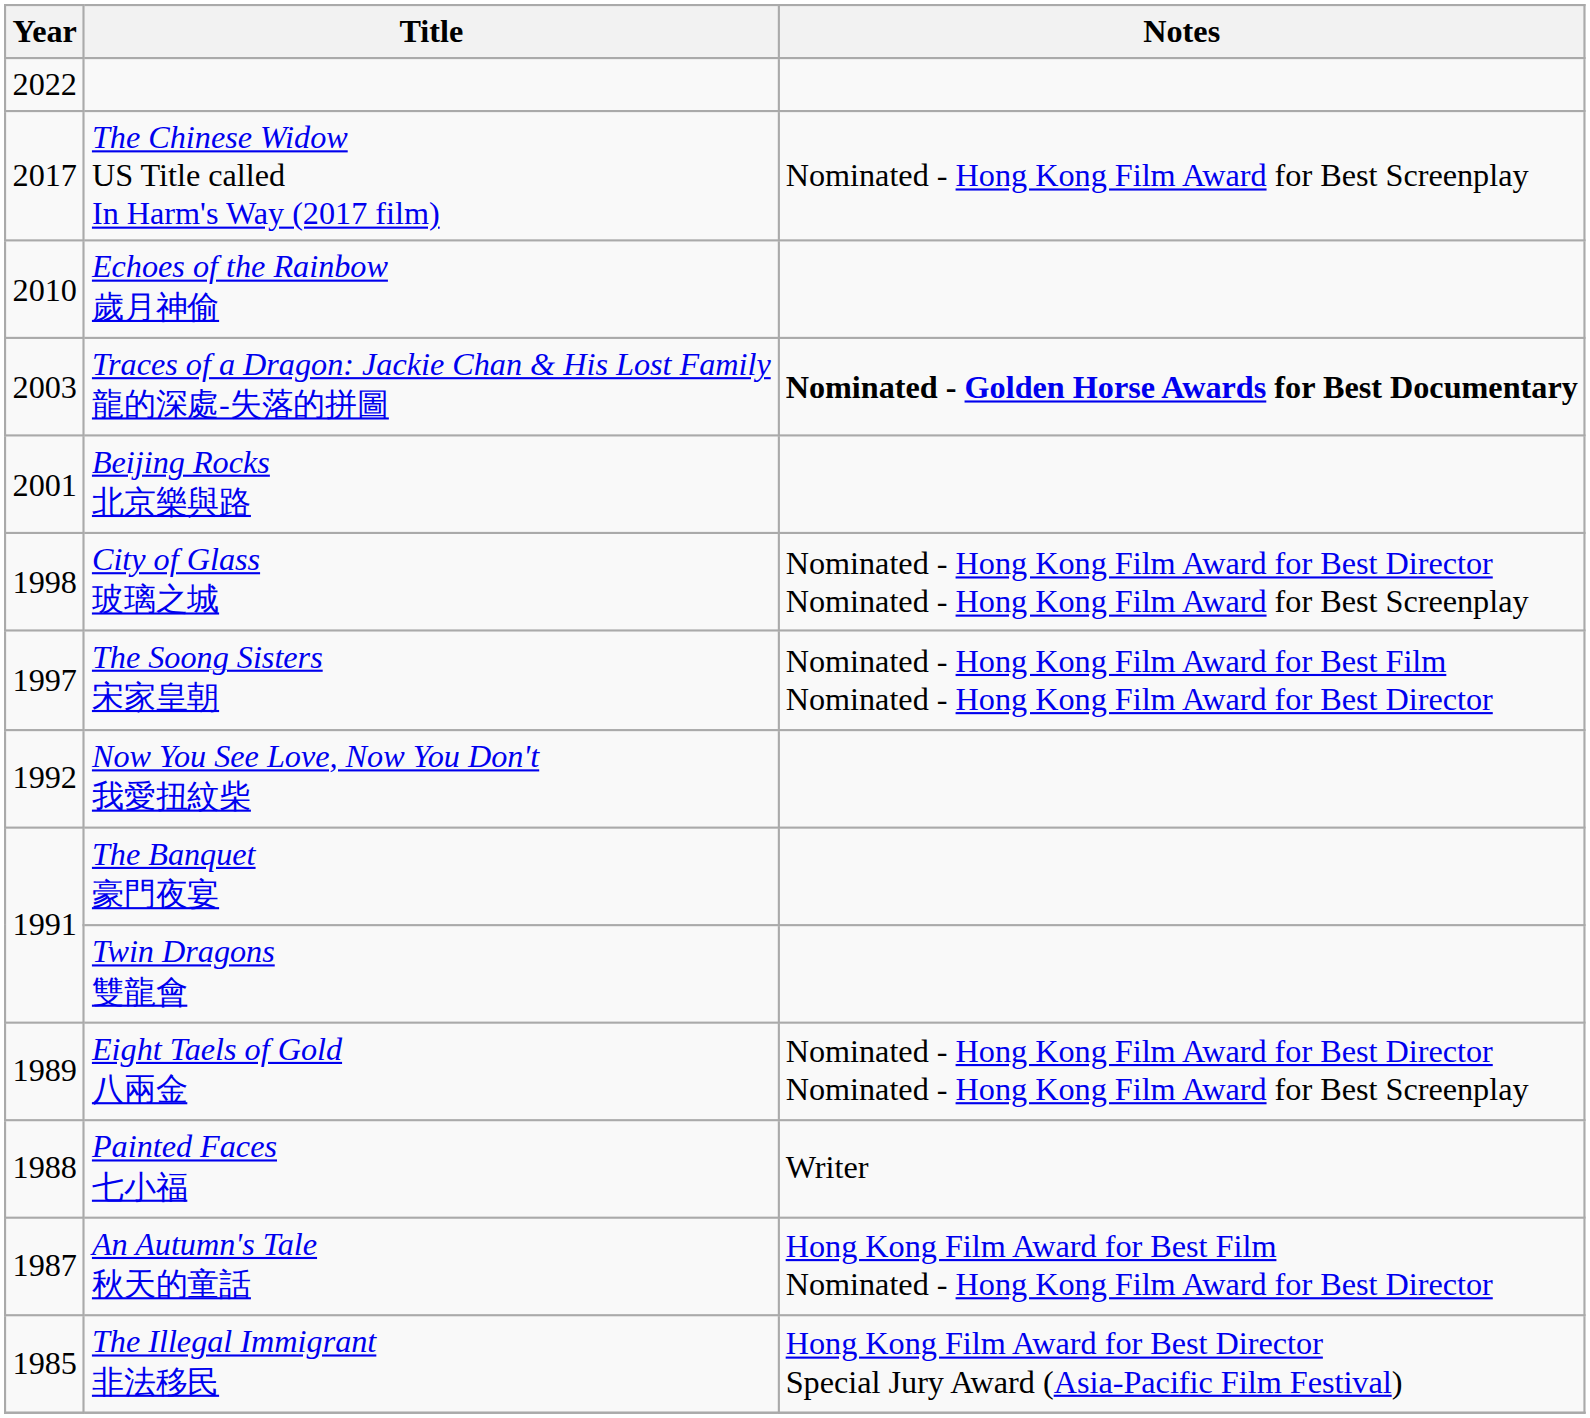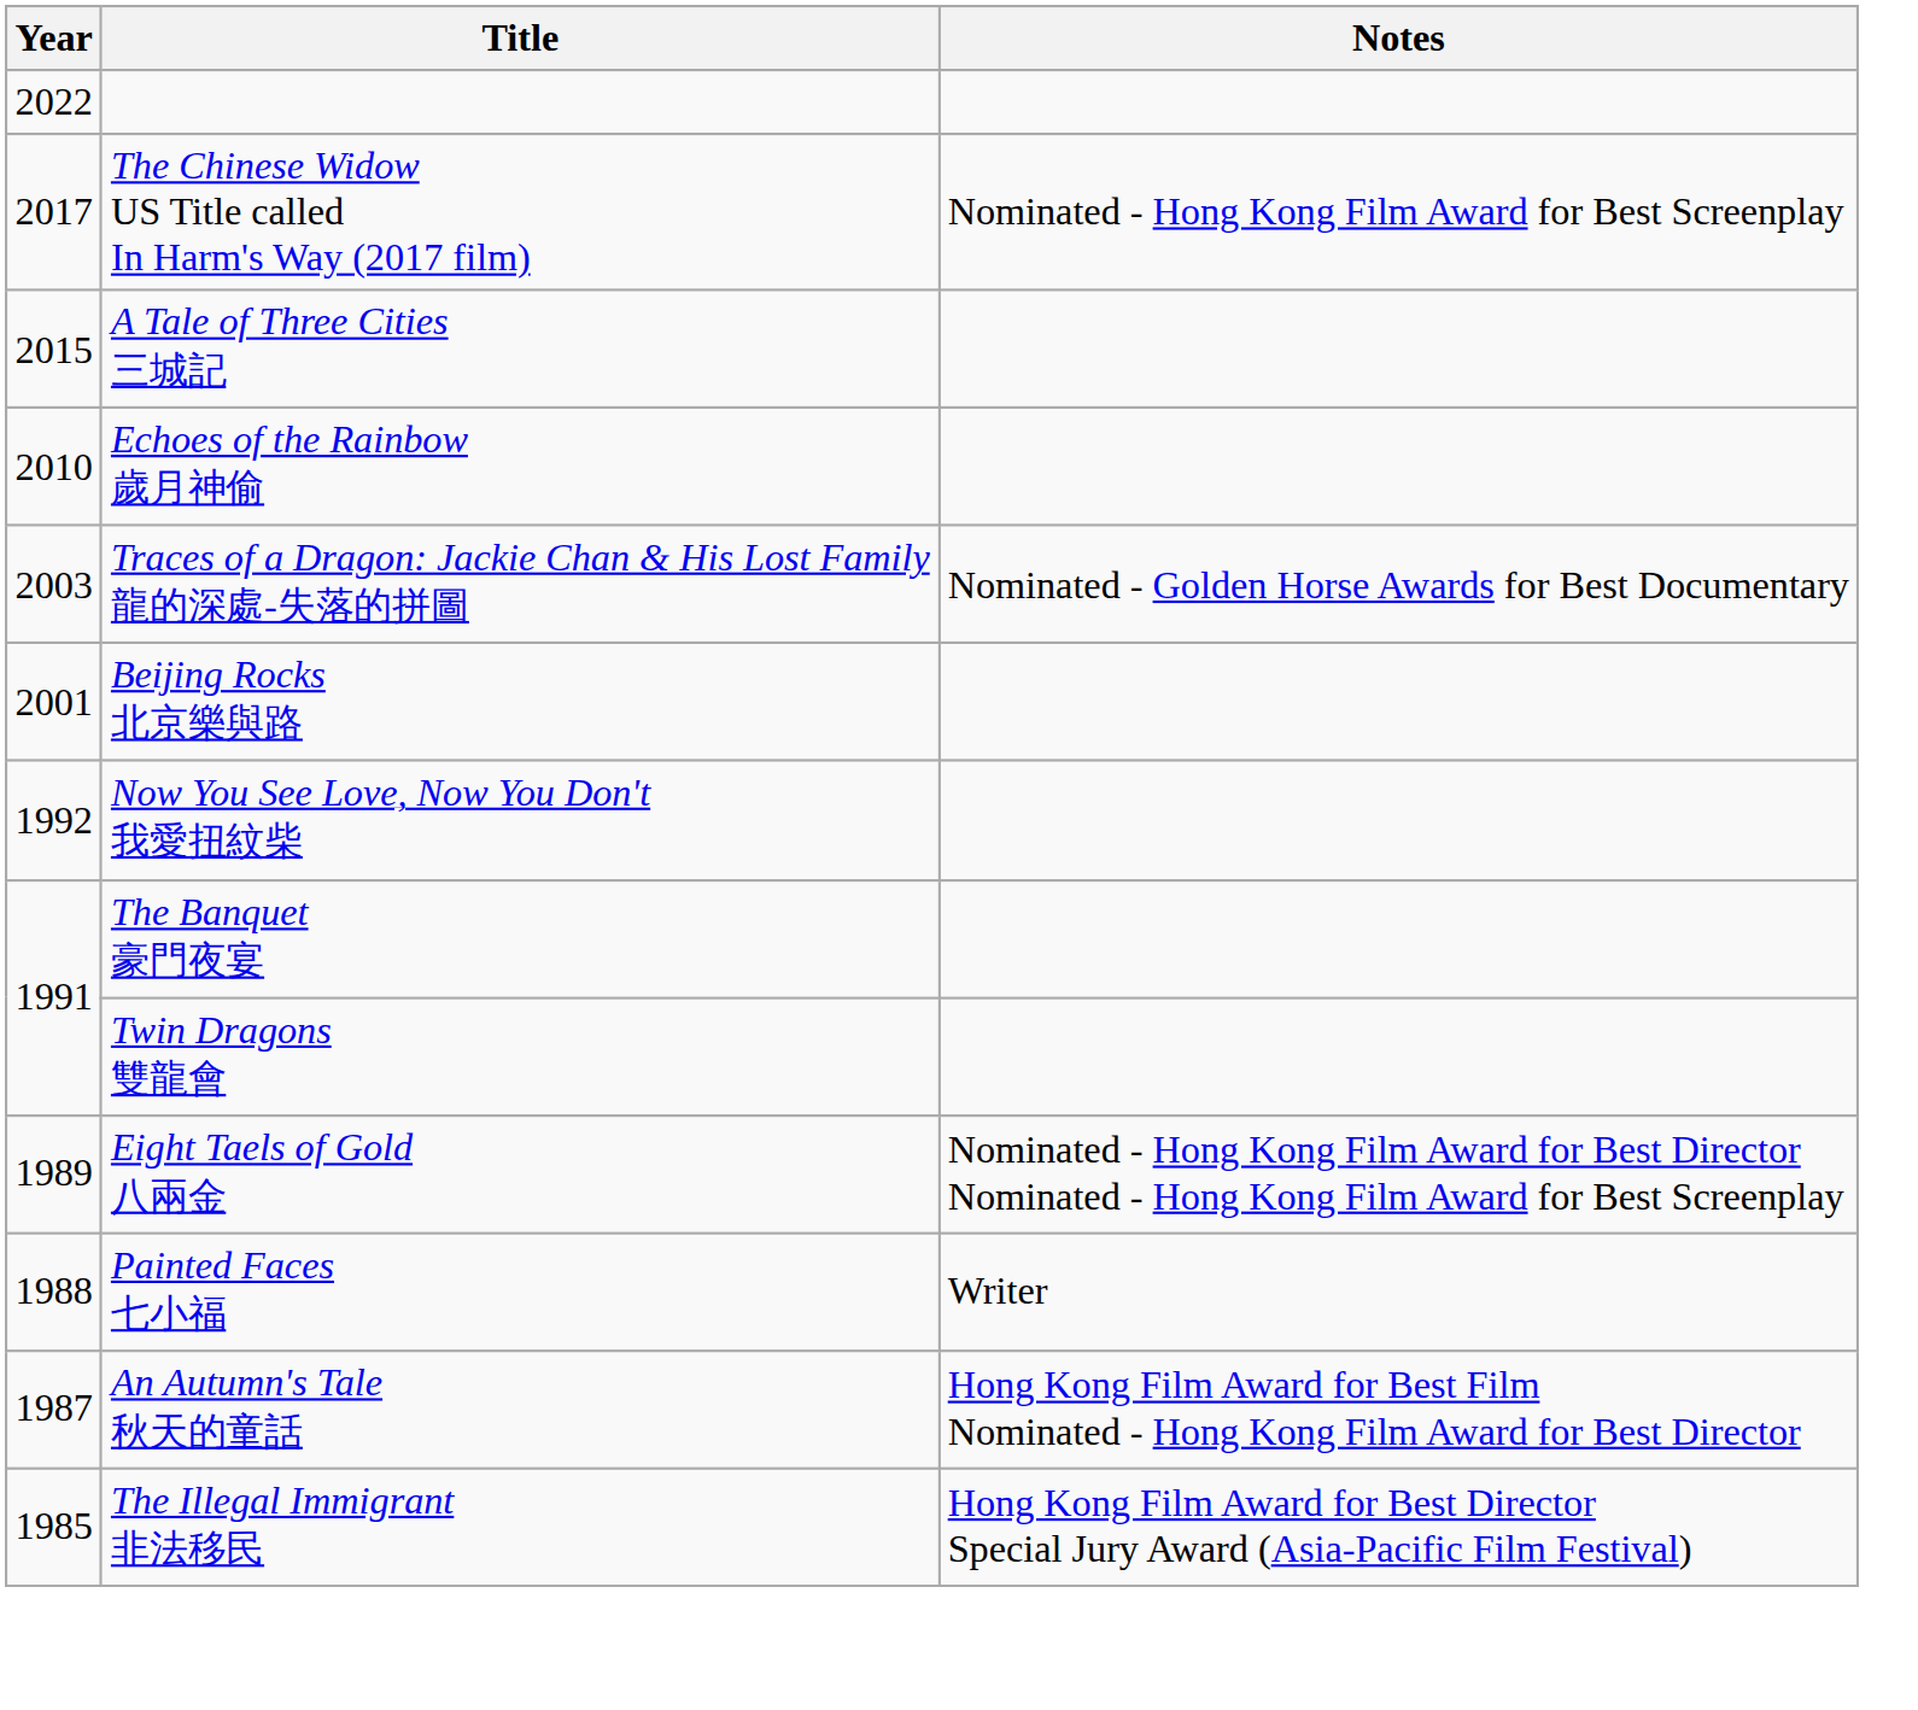+ row: 2015 | A Tale of Three Cities 三城記
Traces of a Dragon: Jackie Chan & His Lost Family 龍的深處-失落的拼圖 | Notes: bold -> normal
- row: 1998 | City of Glass 玻璃之城 | Nominated - Hong Kong Film Award for Best Director Nominated - Hong Kong Film Award for Best Screenplay
- row: 1997 | The Soong Sisters 宋家皇朝 | Nominated - Hong Kong Film Award for Best Film Nominated - Hong Kong Film Award for Best Director
